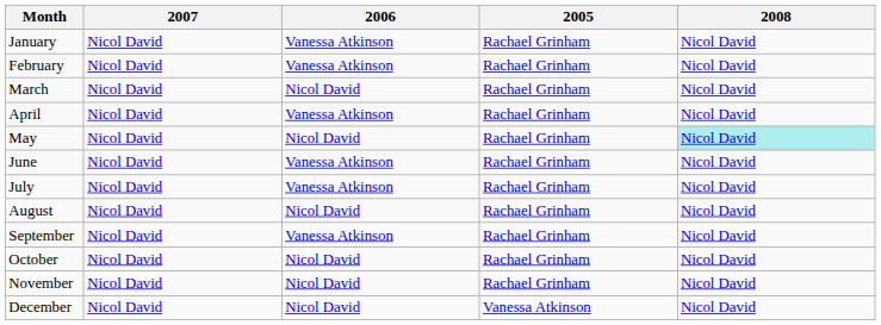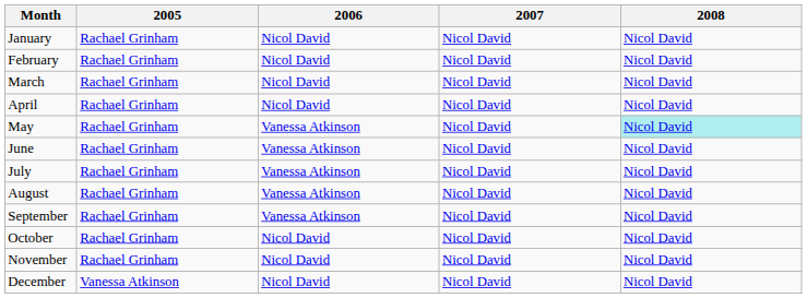columns swapped: 2005 <-> 2007
January | 2006: Vanessa Atkinson -> Nicol David
February | 2006: Vanessa Atkinson -> Nicol David
April | 2006: Vanessa Atkinson -> Nicol David
May | 2006: Nicol David -> Vanessa Atkinson
August | 2006: Nicol David -> Vanessa Atkinson
